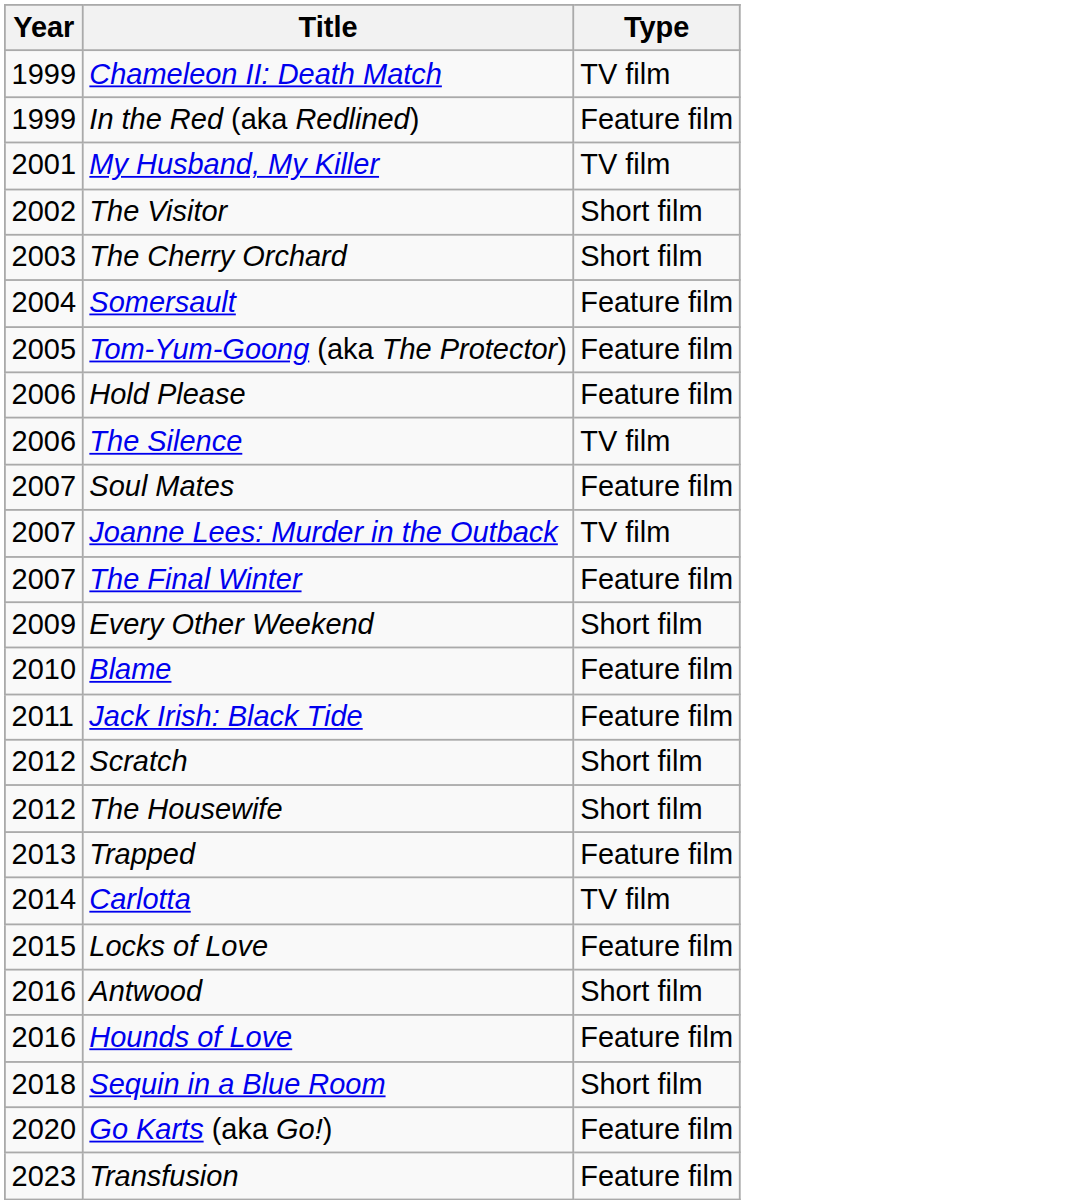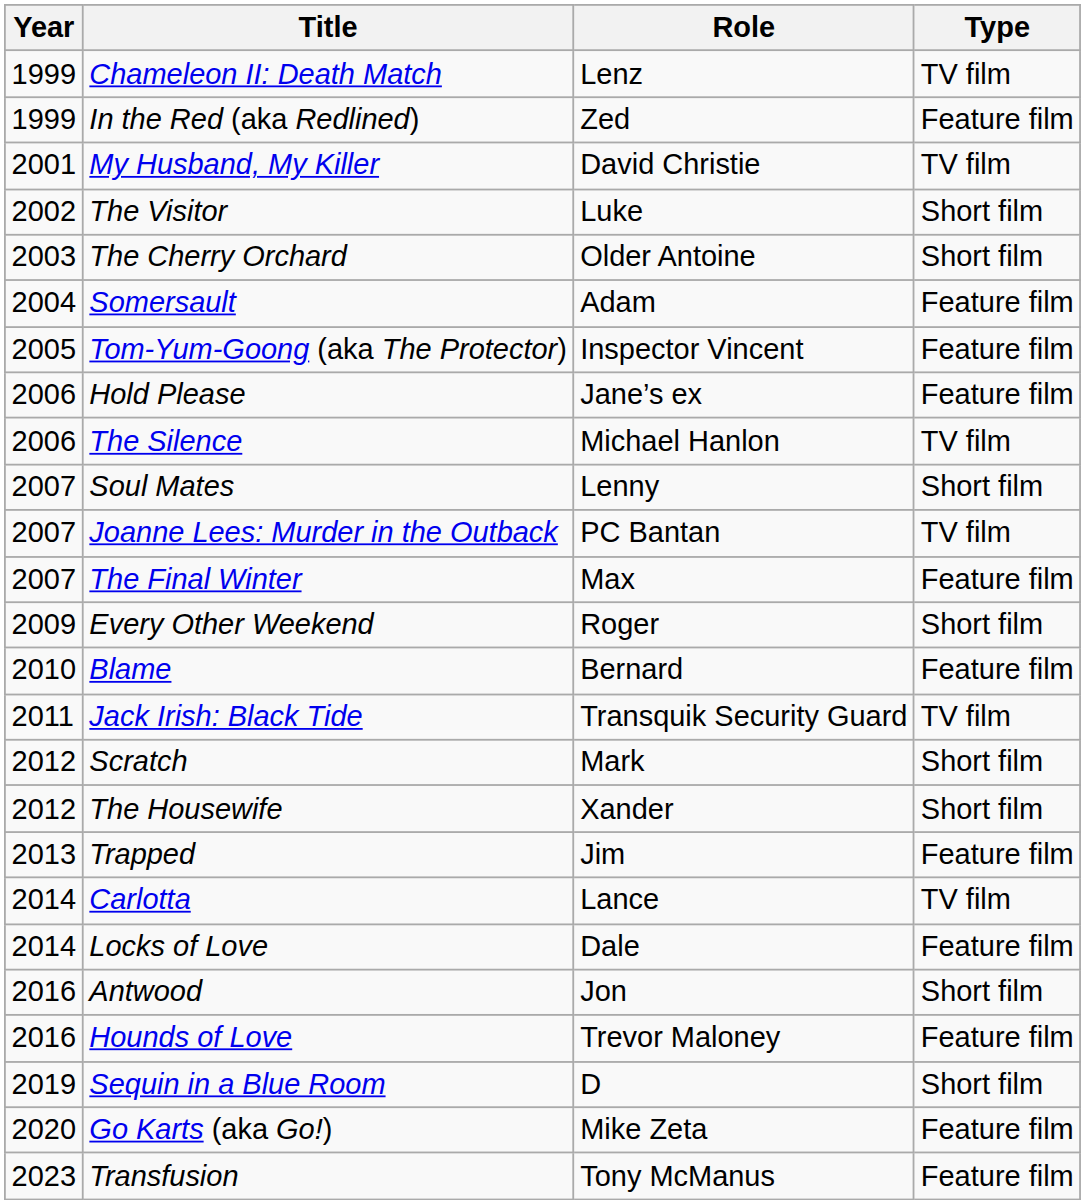+ column: Role | Lenz | Zed | David Christie | Luke | Older Antoine | Adam | Inspector Vincent | Jane’s ex | Michael Hanlon | Lenny | PC Bantan | Max | Roger | Bernard | Transquik Security Guard | Mark | Xander | Jim | Lance | Dale | Jon | Trevor Maloney | D | Mike Zeta | Tony McManus
Soul Mates | Type: Feature film -> Short film
Jack Irish: Black Tide | Type: Feature film -> TV film
Locks of Love | Year: 2015 -> 2014
Sequin in a Blue Room | Year: 2018 -> 2019
